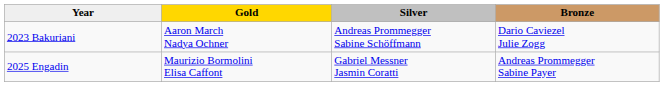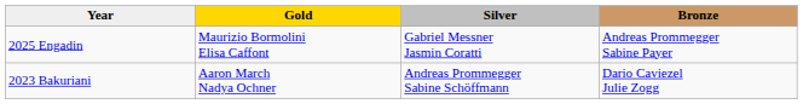rows swapped: 2023 Bakuriani <-> 2025 Engadin
